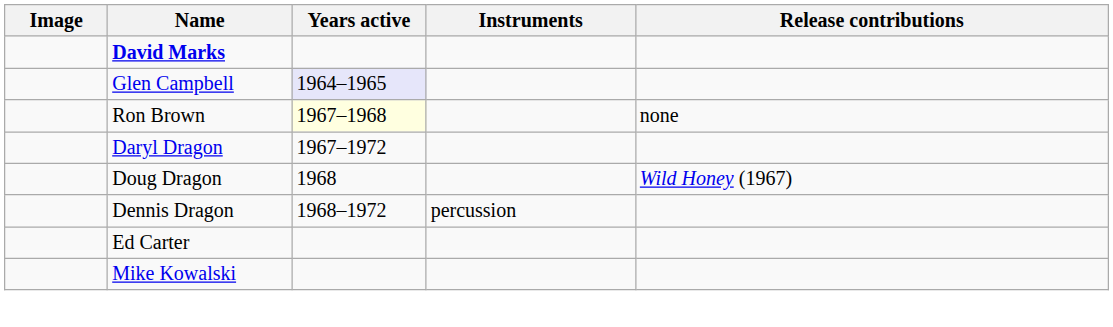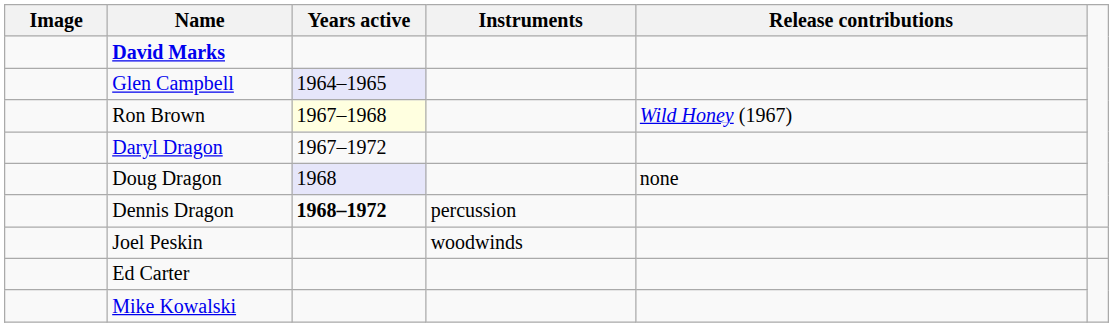Ron Brown | Release contributions: none -> Wild Honey (1967)
Doug Dragon | Years active: no background -> lavender background
Doug Dragon | Release contributions: Wild Honey (1967) -> none
Dennis Dragon | Years active: normal -> bold
+ row: Joel Peskin | woodwinds
